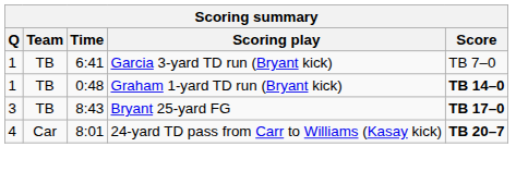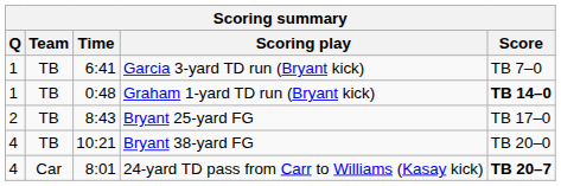Bryant 25-yard FG | Q: 3 -> 2
Bryant 25-yard FG | Score: bold -> normal
+ row: 4 | TB | 10:21 | Bryant 38-yard FG | TB 20–0
